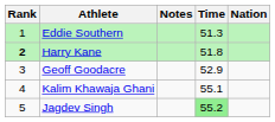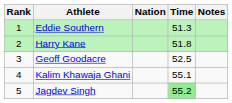columns swapped: Nation <-> Notes
Harry Kane | Rank: bold -> normal
Geoff Goodacre | Time: 52.9 -> 52.5
